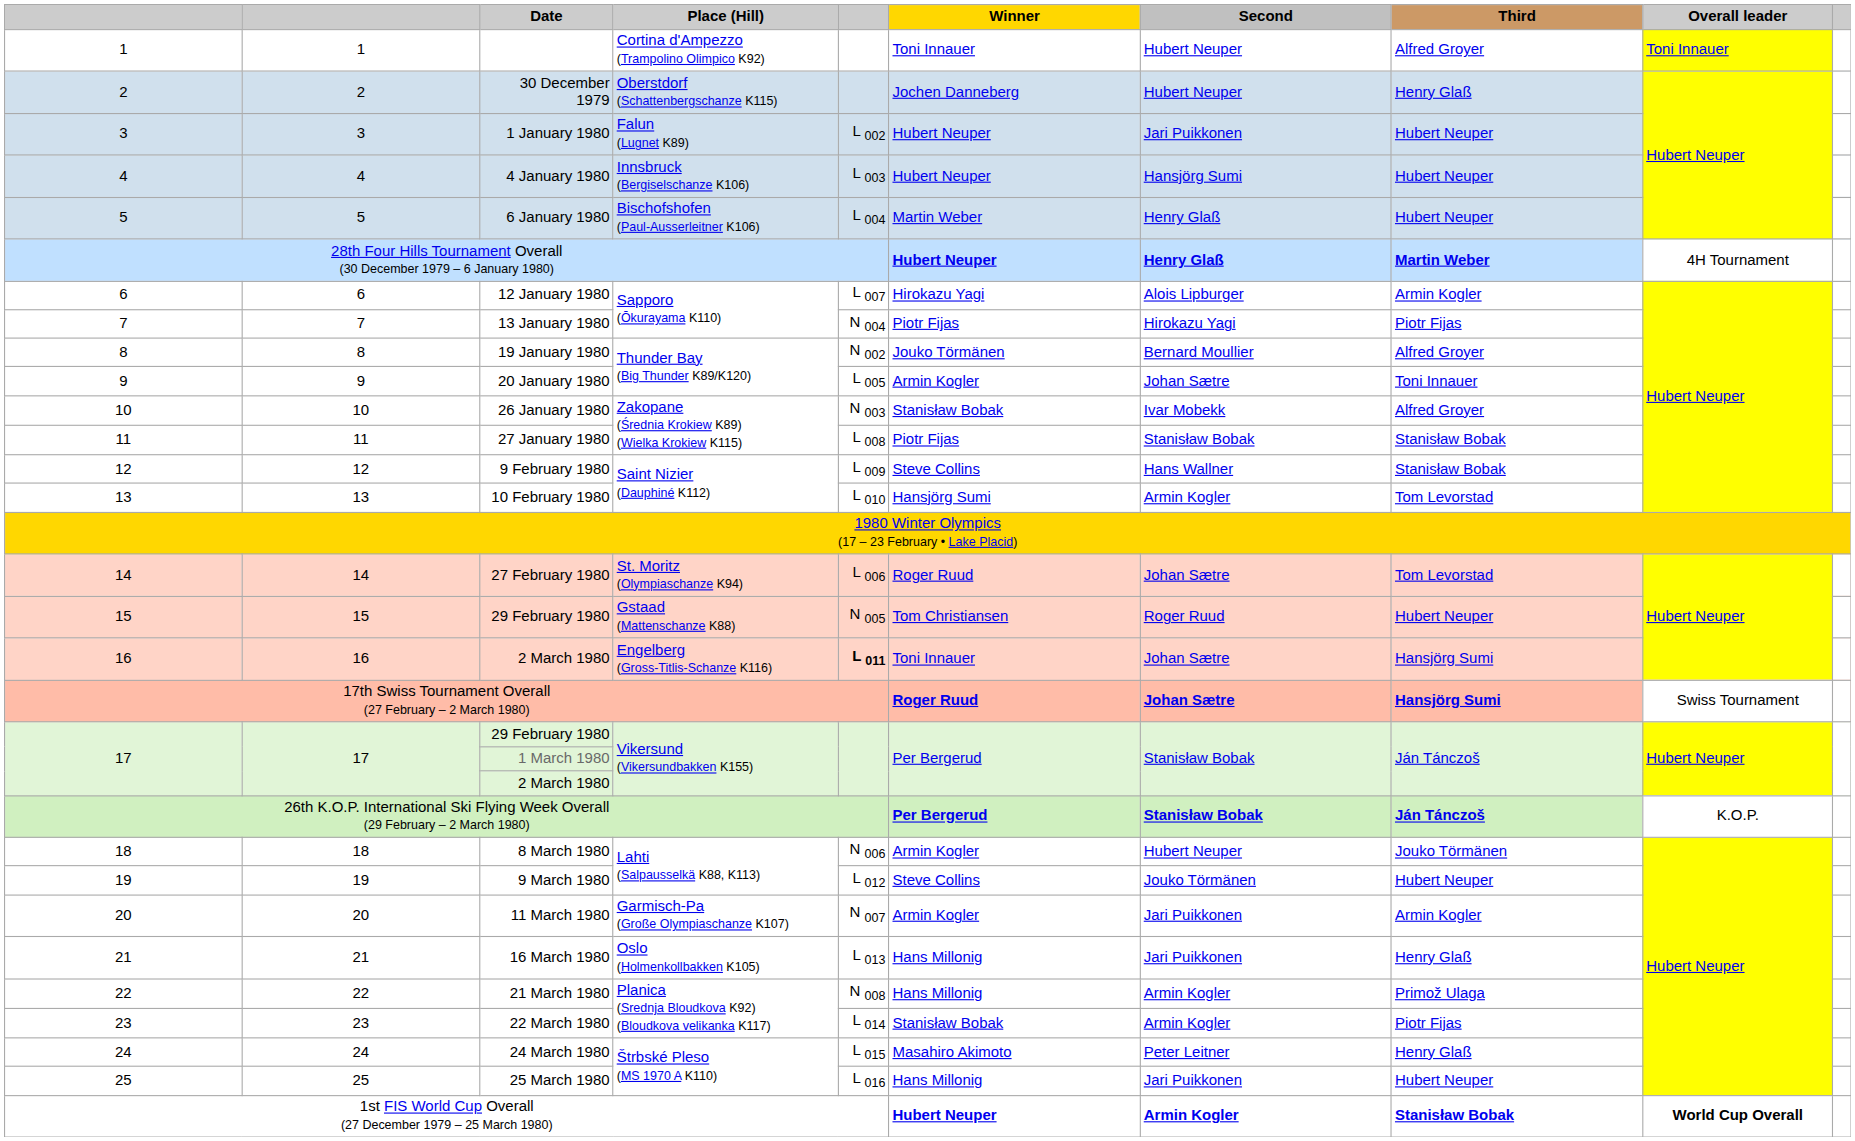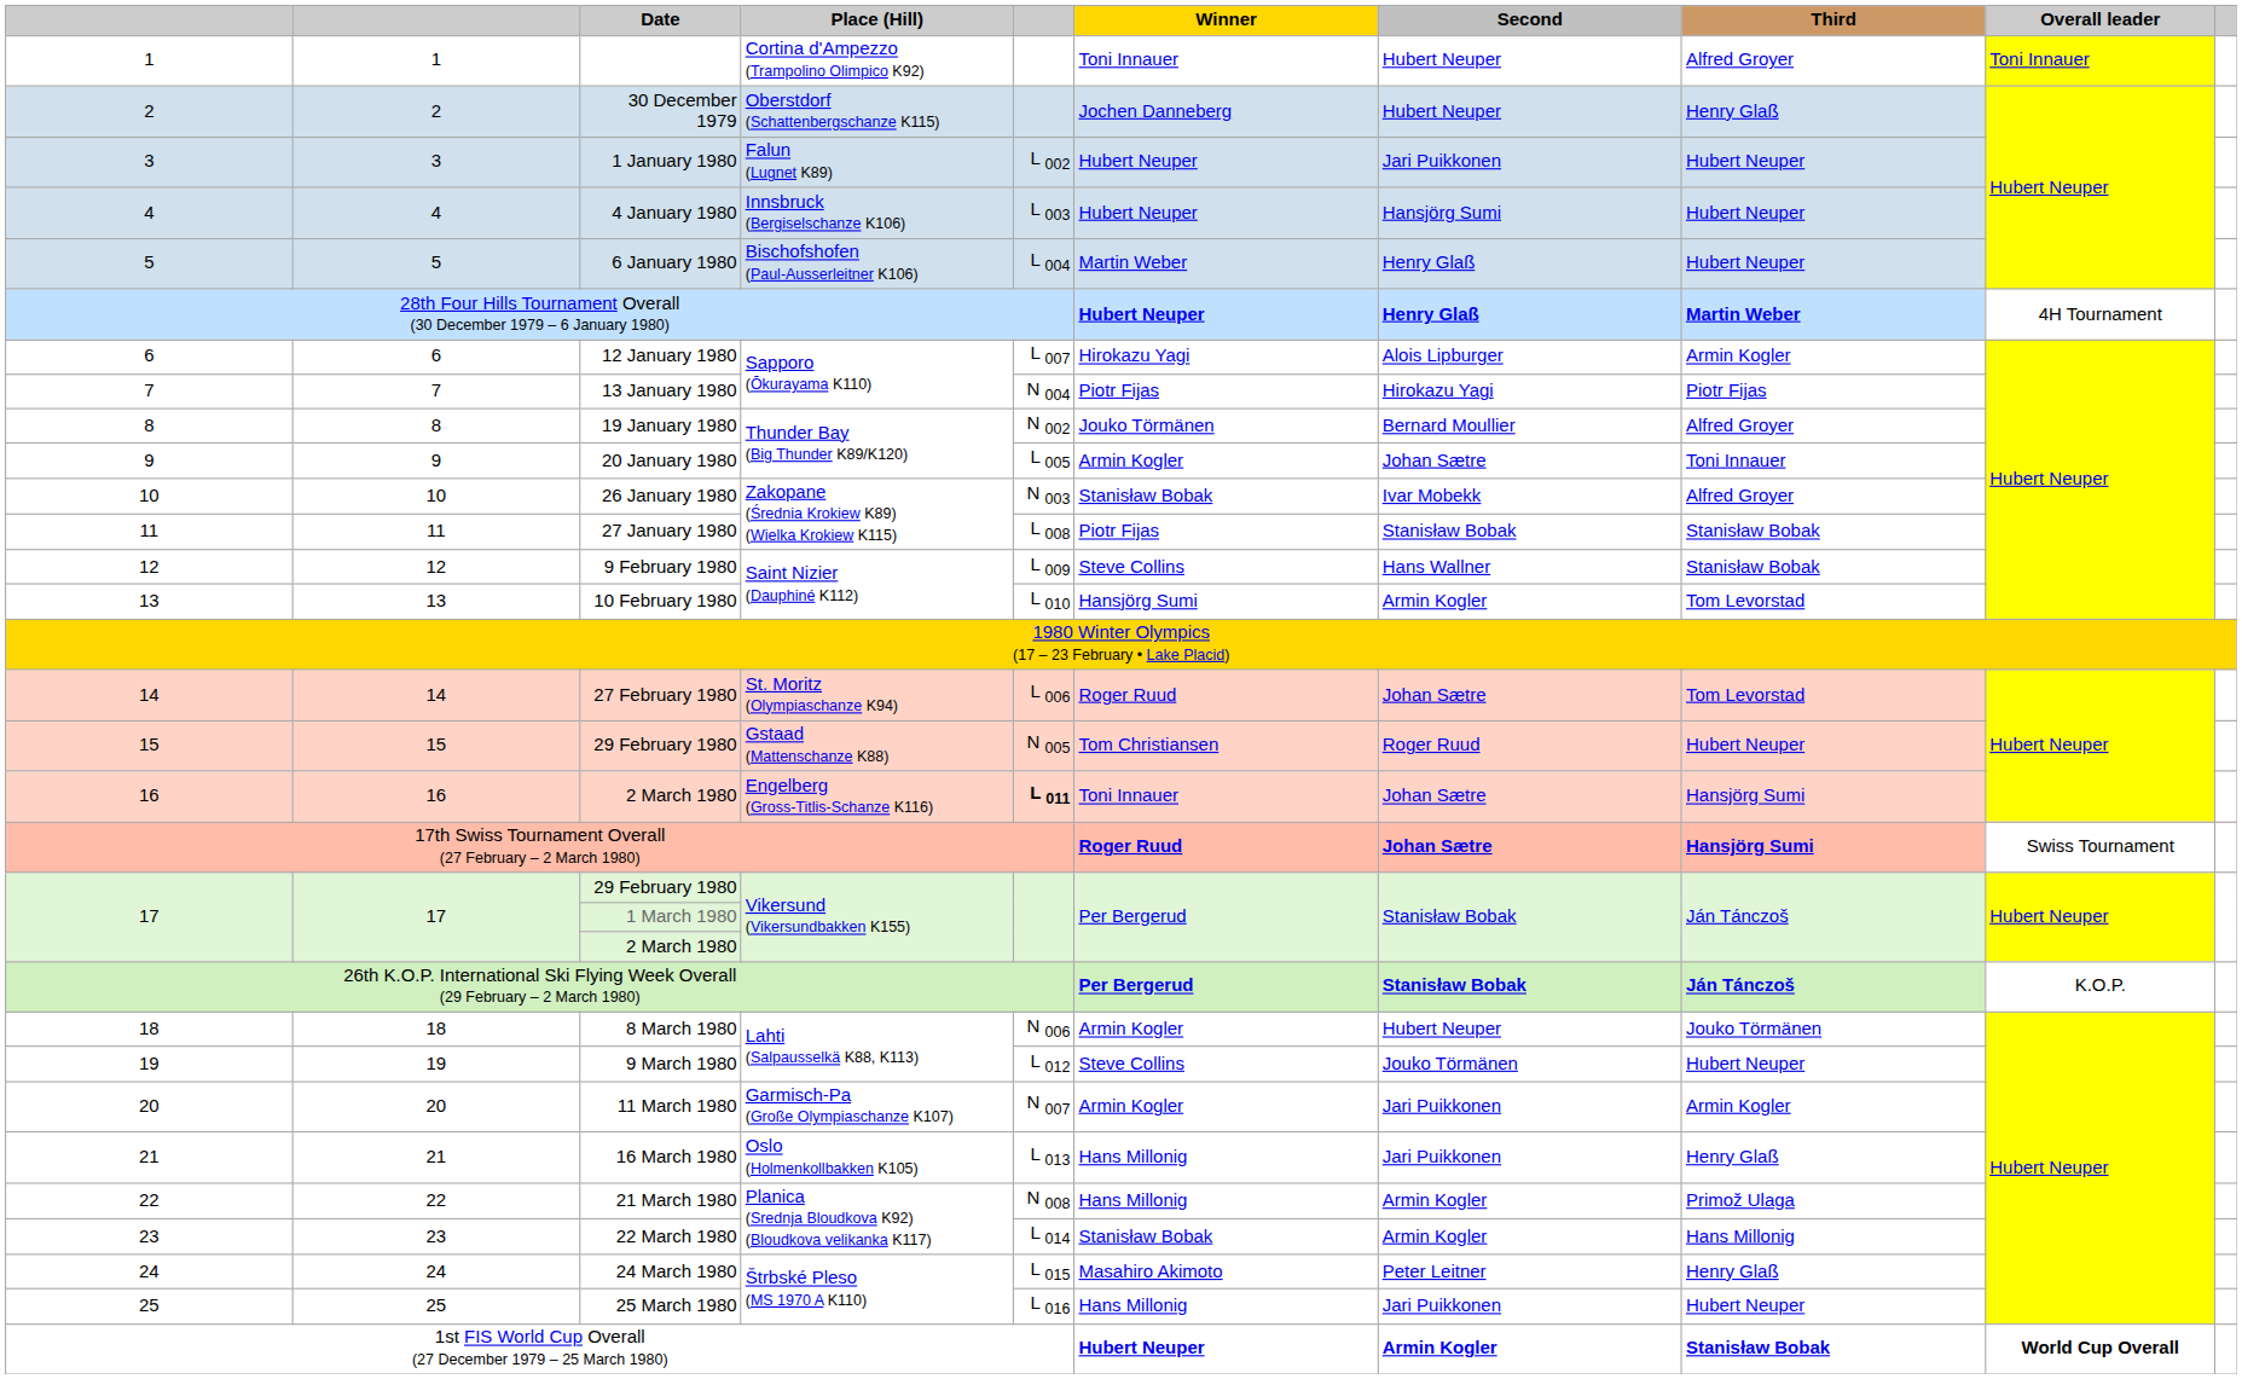22 March 1980 | Third: Piotr Fijas -> Hans Millonig
